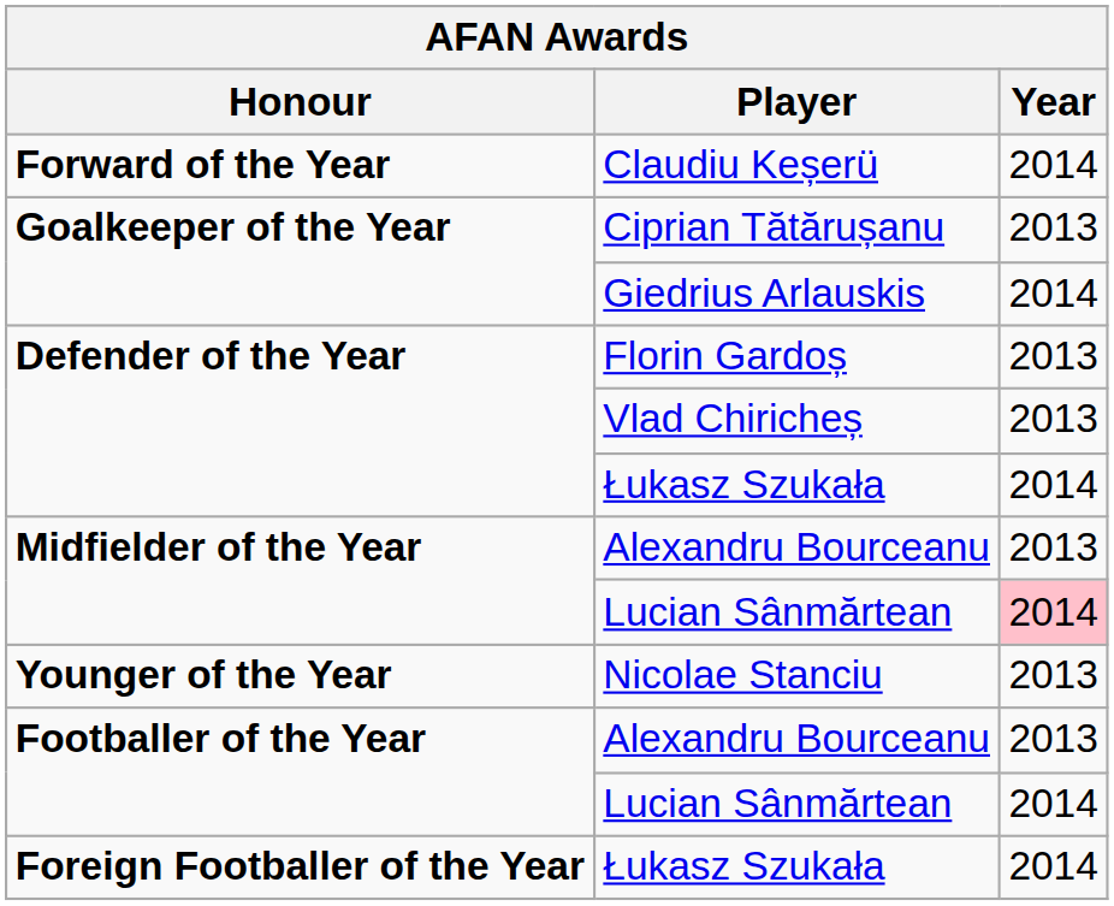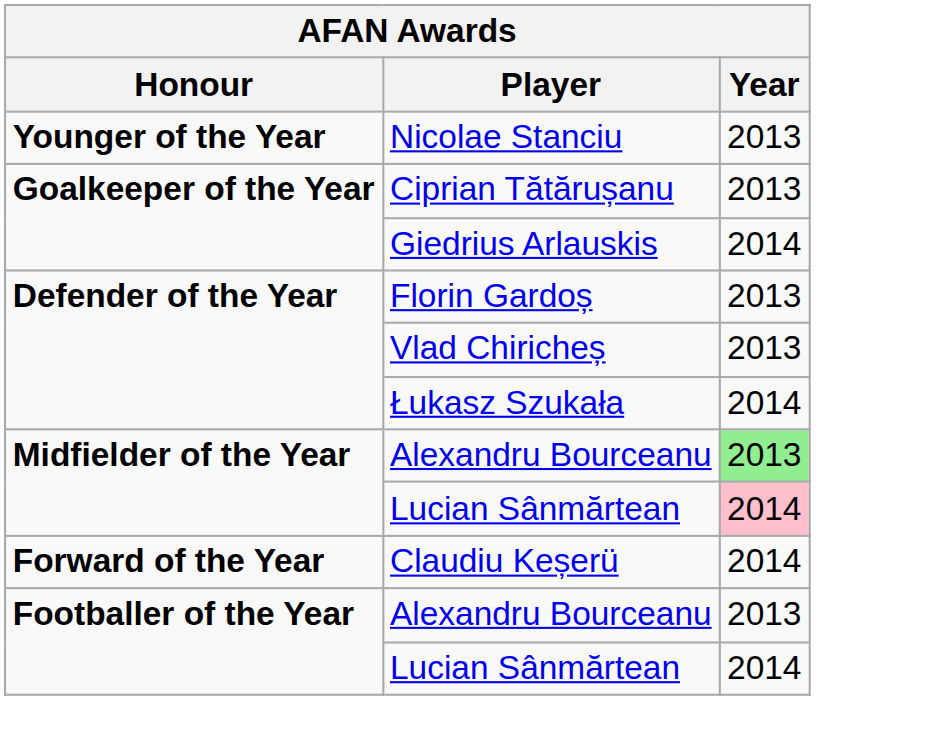rows swapped: Nicolae Stanciu <-> Claudiu Keșerü
Midfielder of the Year / Alexandru Bourceanu | Year: no background -> lightgreen background
- row: Foreign Footballer of the Year | Łukasz Szukała | 2014
